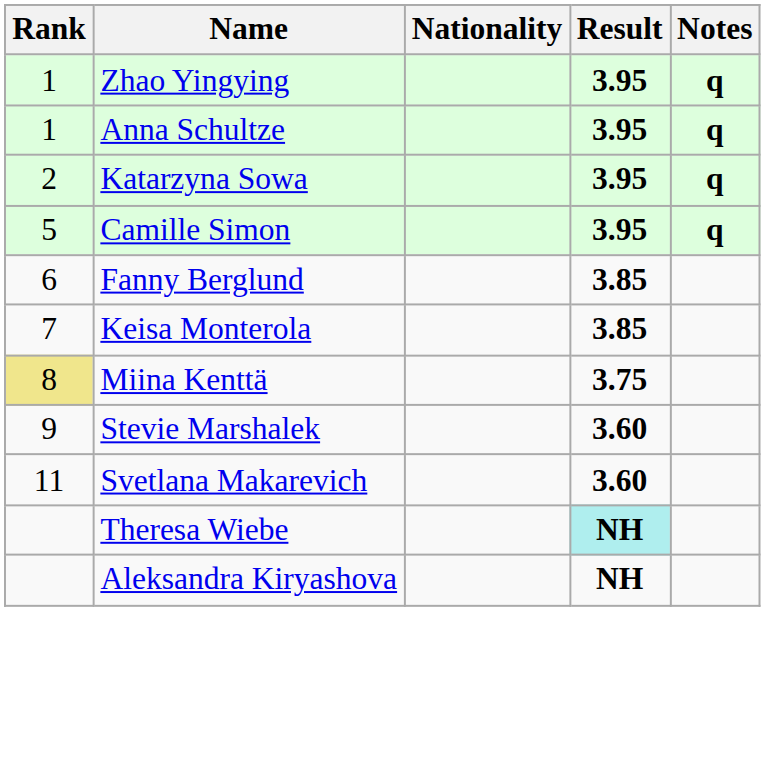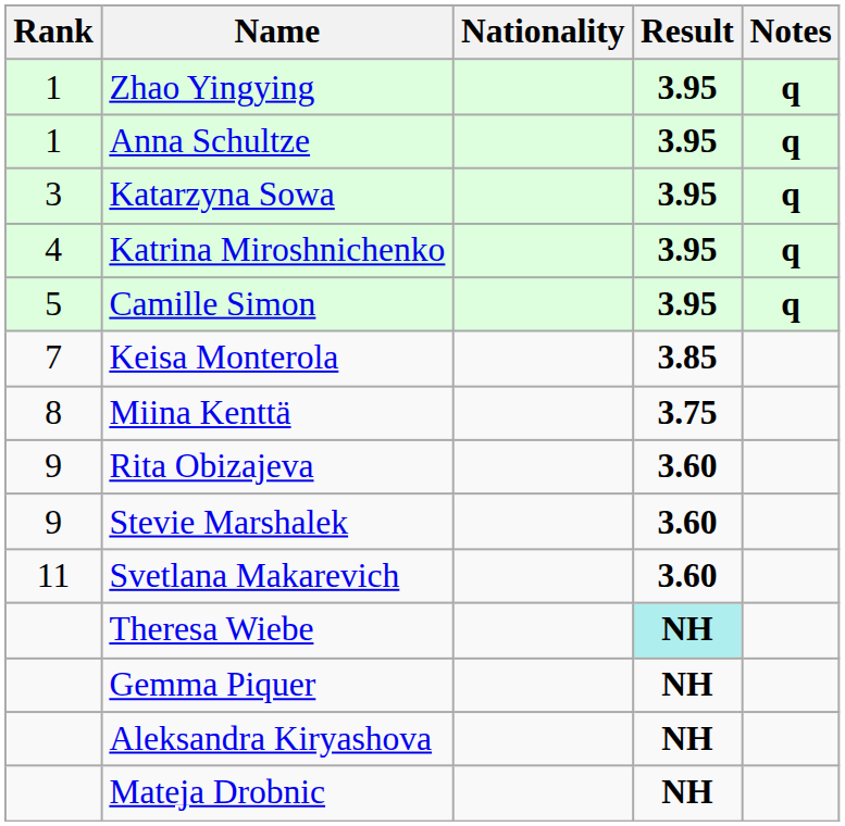Katarzyna Sowa | Rank: 2 -> 3
+ row: 4 | Katrina Miroshnichenko | 3.95 | q
- row: 6 | Fanny Berglund | 3.85
Miina Kenttä | Rank: khaki background -> no background
+ row: 9 | Rita Obizajeva | 3.60
+ row: Gemma Piquer | NH
+ row: Mateja Drobnic | NH
